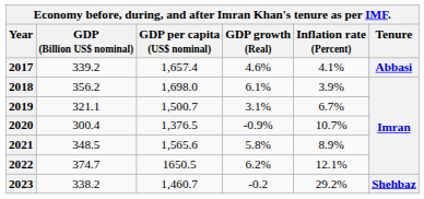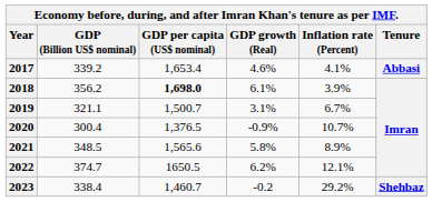2017 | GDP per capita (US$ nominal): 1,657.4 -> 1,653.4
2018 | GDP per capita (US$ nominal): normal -> bold
2023 | GDP (Billion US$ nominal): 338.2 -> 338.4
